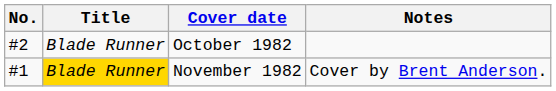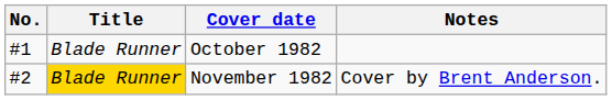October 1982 | No.: #2 -> #1
November 1982 | No.: #1 -> #2
